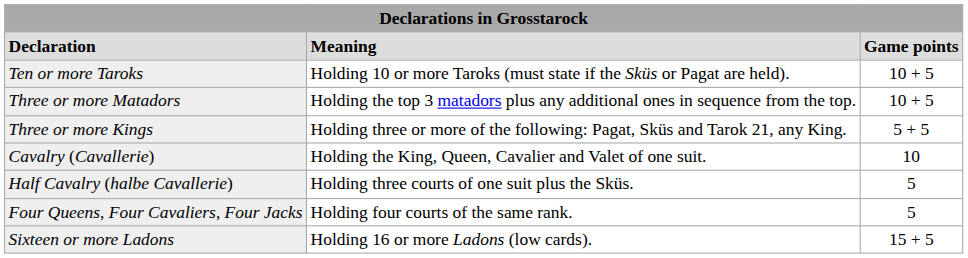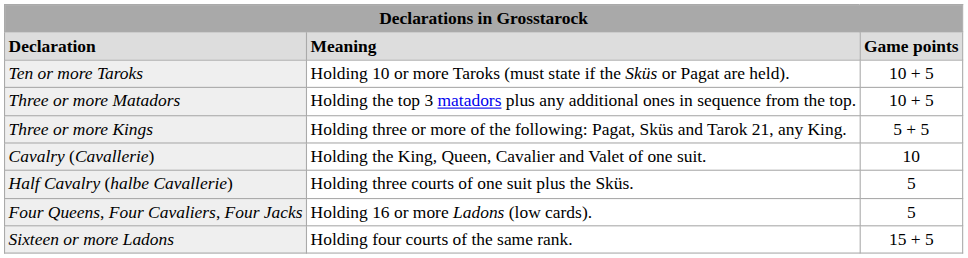Four Queens, Four Cavaliers, Four Jacks | column 2: Holding four courts of the same rank. -> Holding 16 or more Ladons (low cards).
Sixteen or more Ladons | column 2: Holding 16 or more Ladons (low cards). -> Holding four courts of the same rank.
